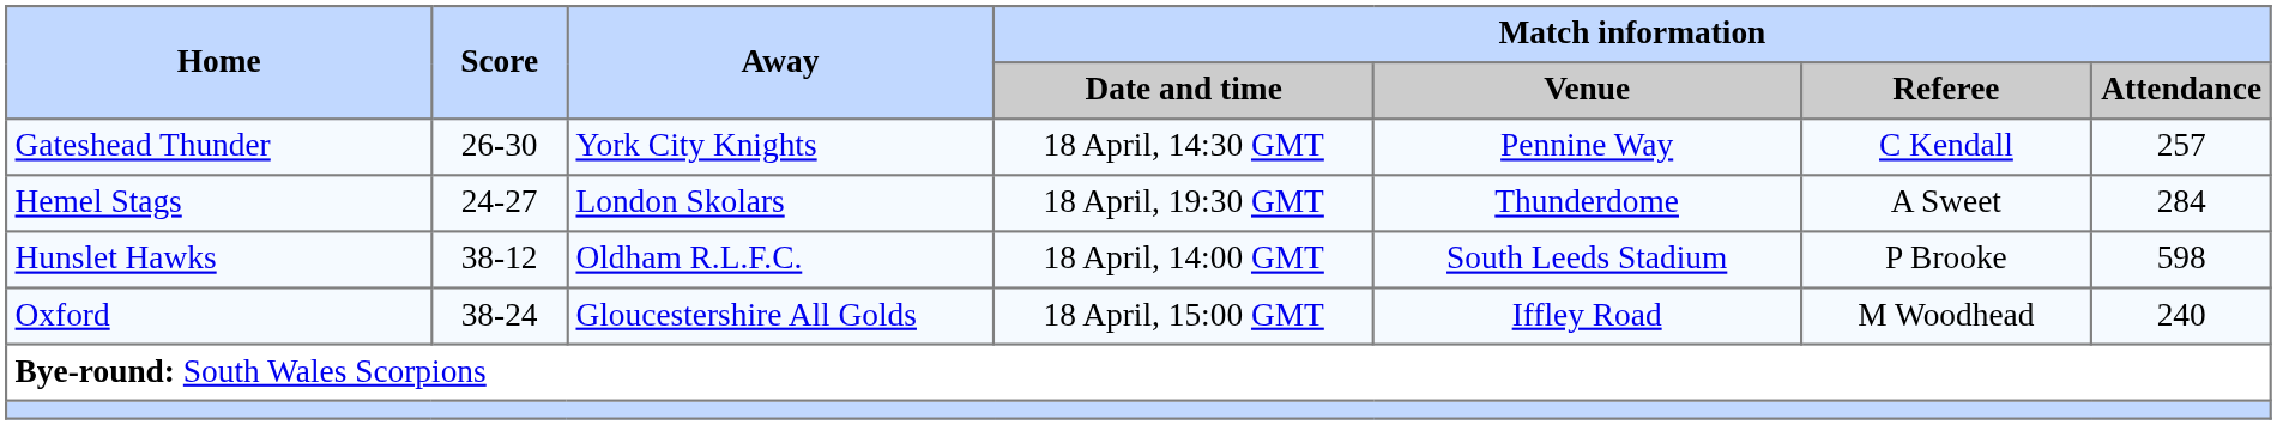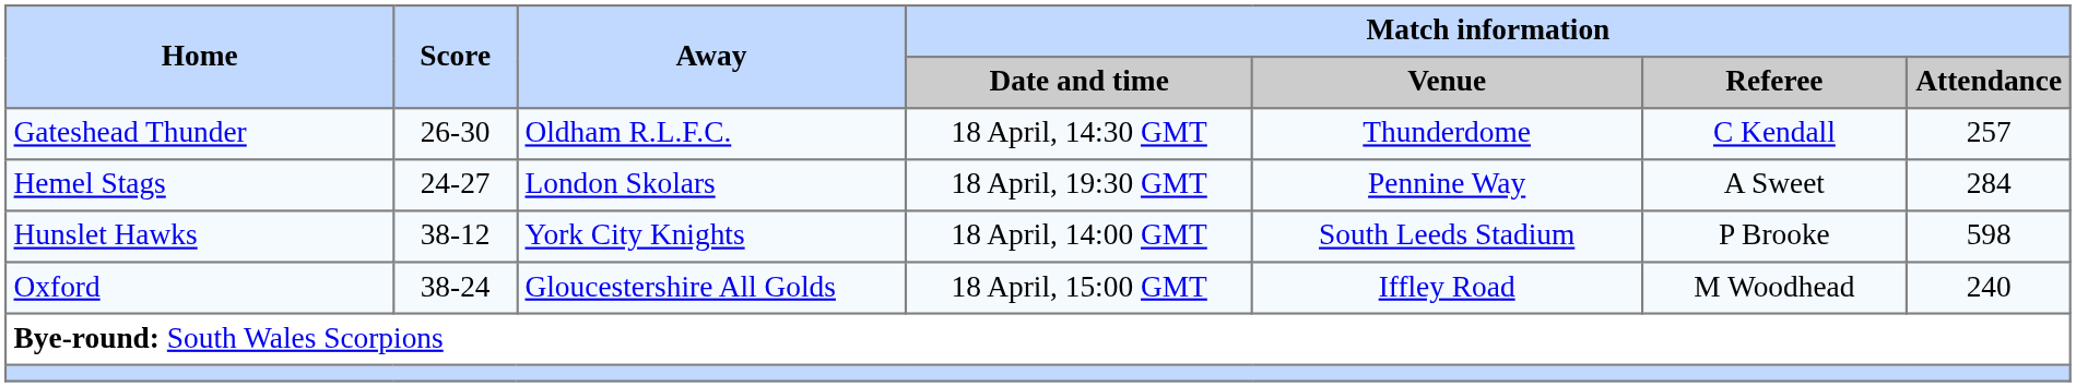Gateshead Thunder | Away: York City Knights -> Oldham R.L.F.C.
Gateshead Thunder | Match information / Venue: Pennine Way -> Thunderdome
Hemel Stags | Match information / Venue: Thunderdome -> Pennine Way
Hunslet Hawks | Away: Oldham R.L.F.C. -> York City Knights
